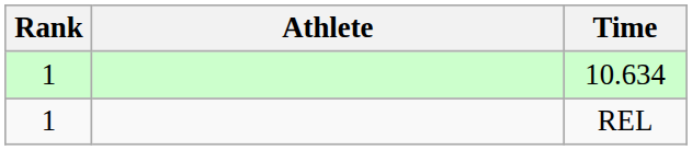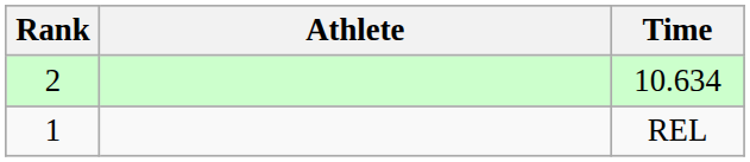10.634 | Rank: 1 -> 2
